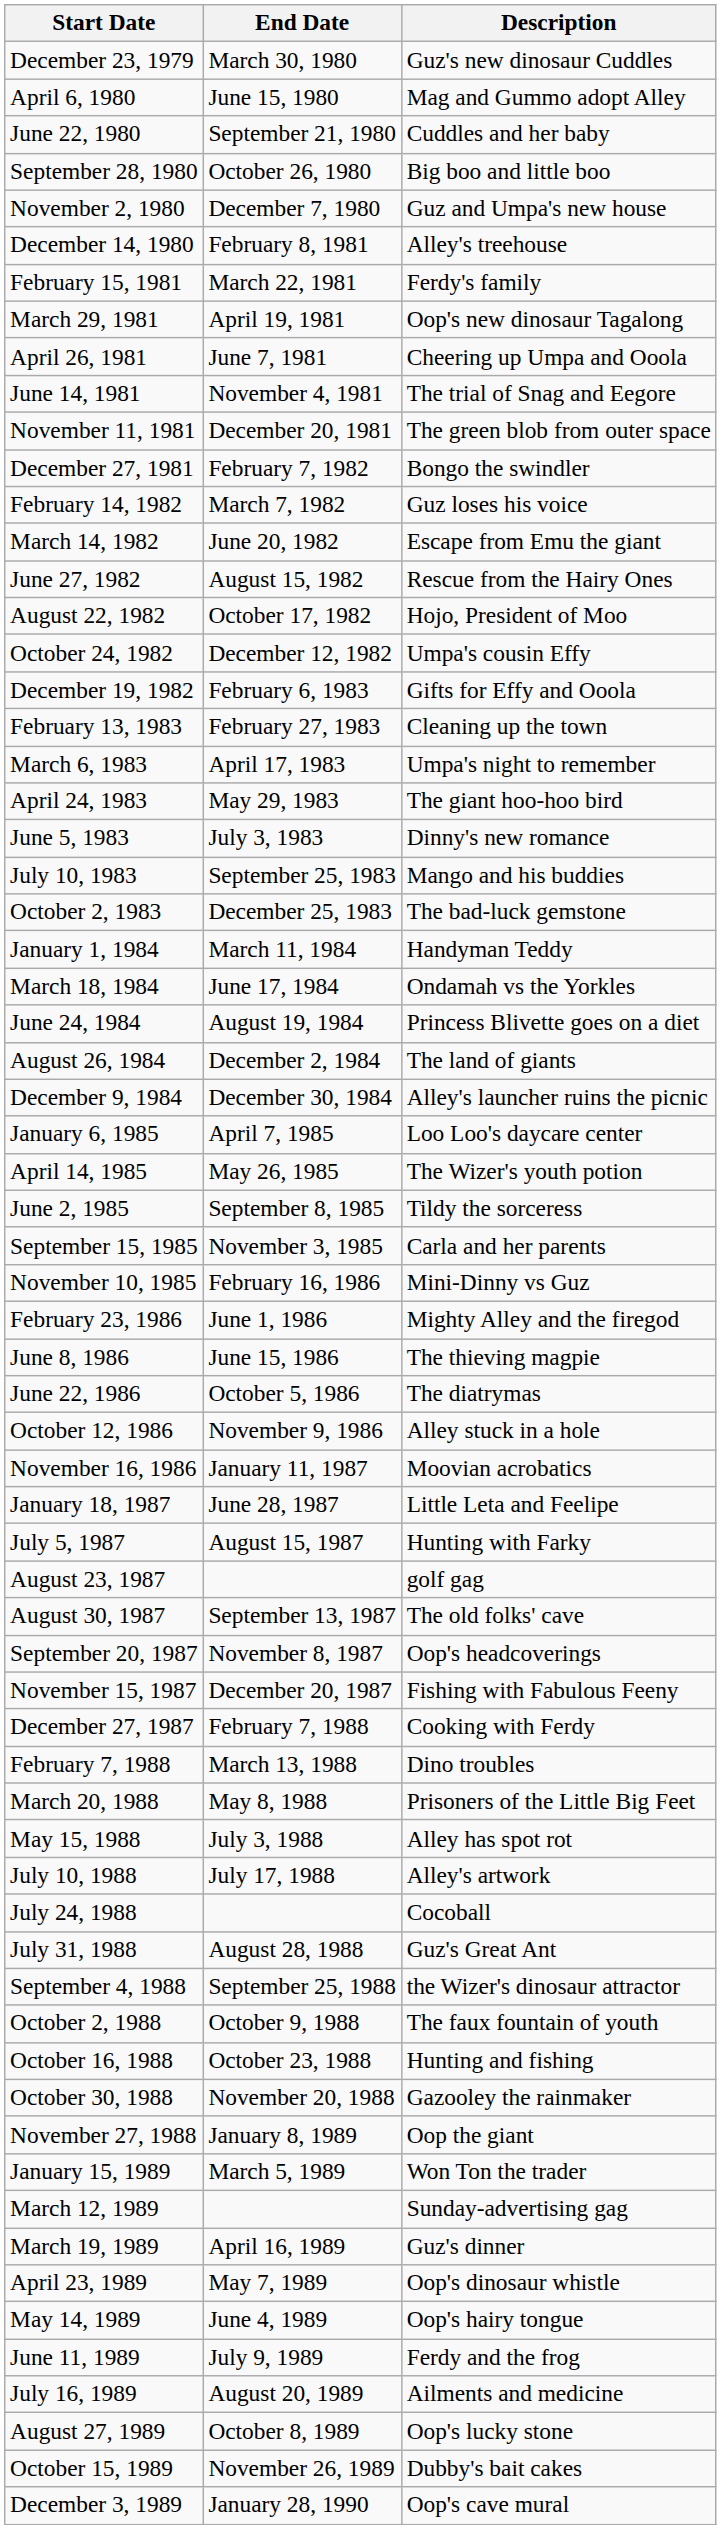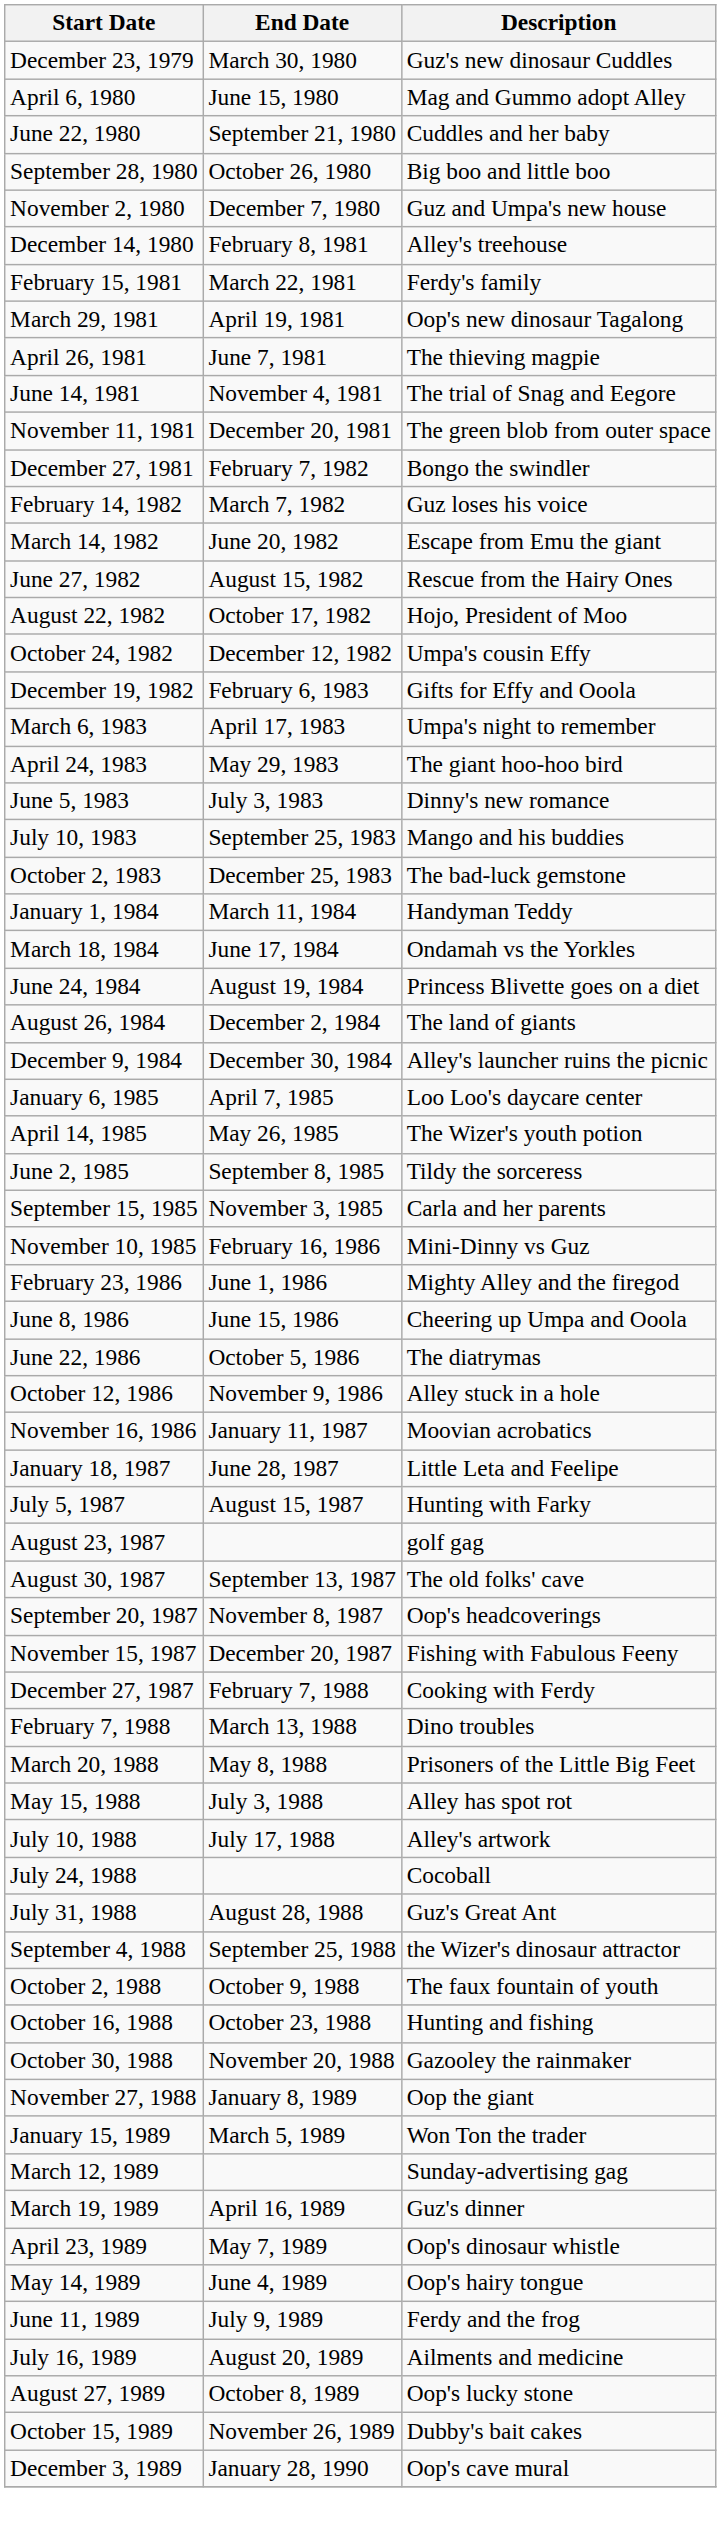April 26, 1981 | Description: Cheering up Umpa and Ooola -> The thieving magpie
- row: February 13, 1983 | February 27, 1983 | Cleaning up the town
June 8, 1986 | Description: The thieving magpie -> Cheering up Umpa and Ooola
